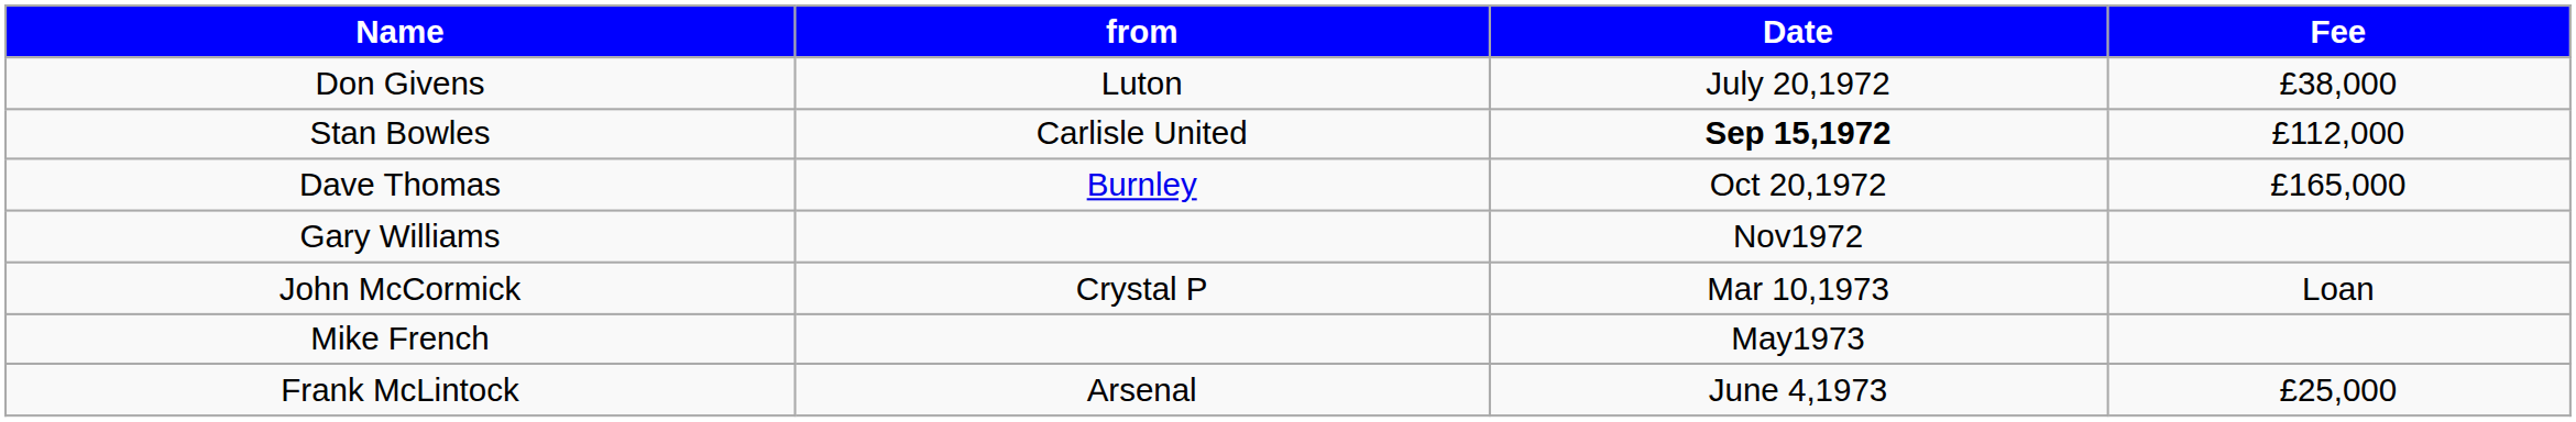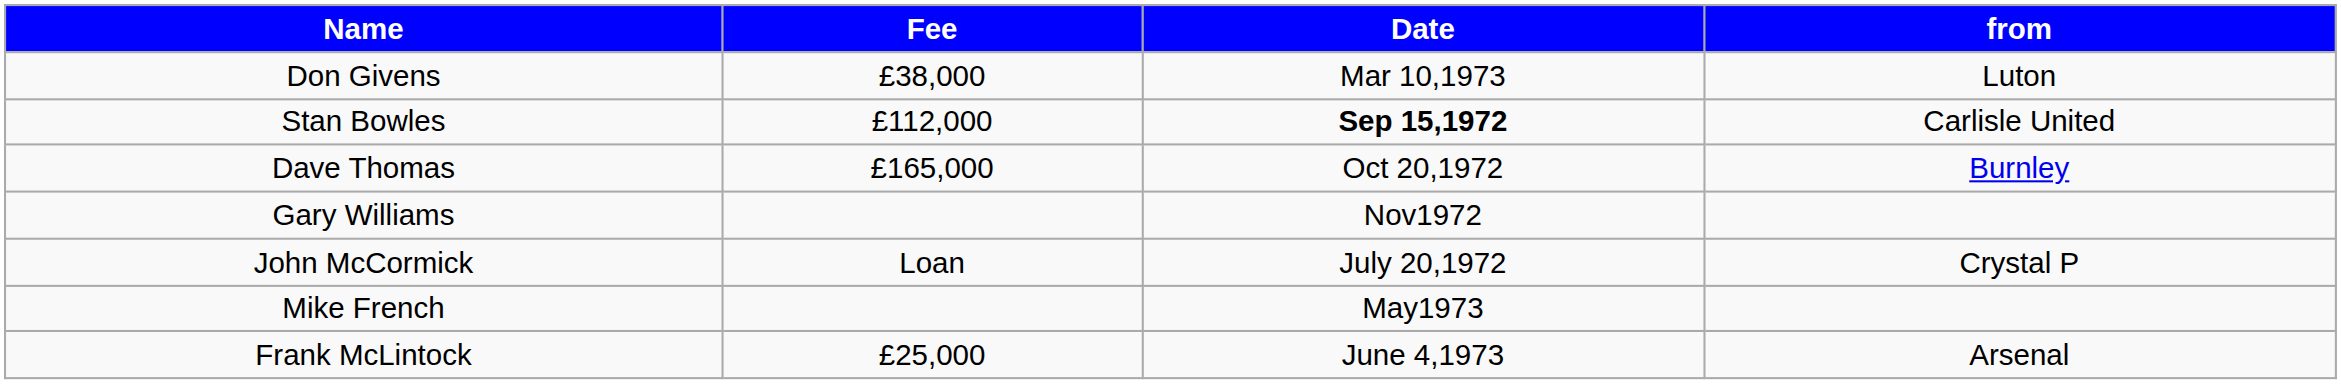columns swapped: from <-> Fee
Don Givens | Date: July 20,1972 -> Mar 10,1973
John McCormick | Date: Mar 10,1973 -> July 20,1972
